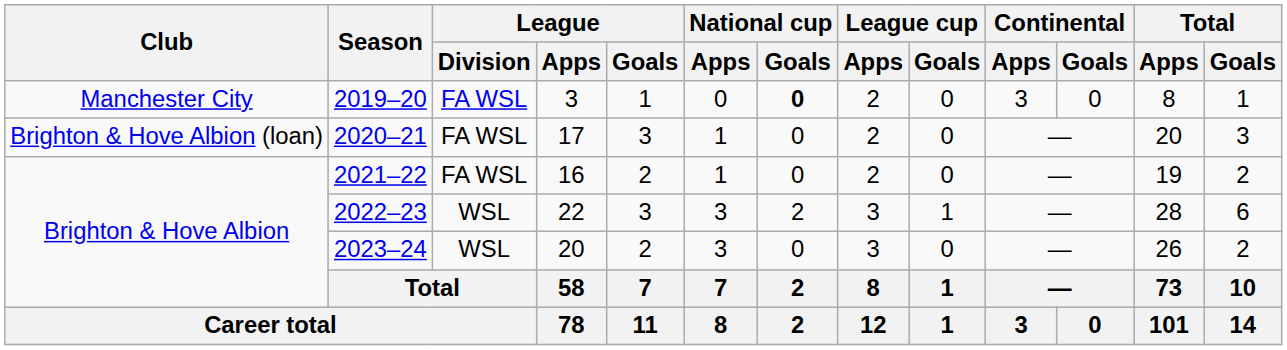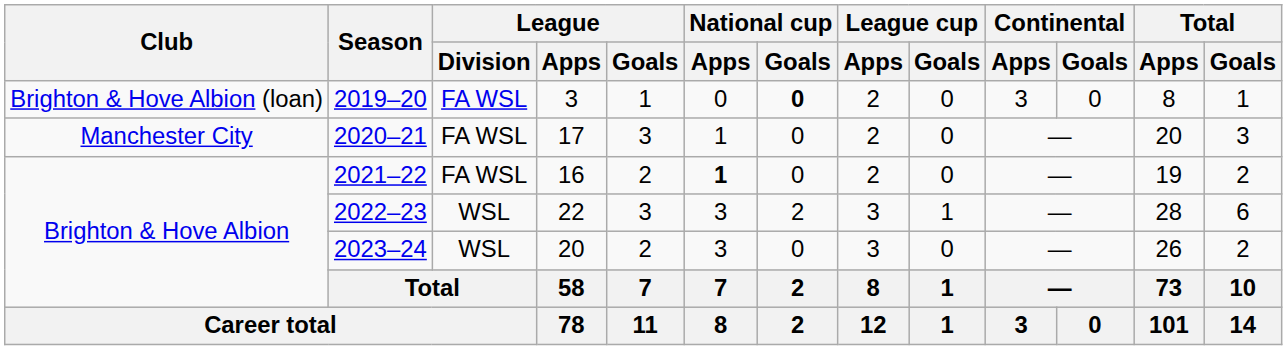2019–20 | Club: Manchester City -> Brighton & Hove Albion (loan)
2020–21 | Club: Brighton & Hove Albion (loan) -> Manchester City
2021–22 | National cup / Apps: normal -> bold
